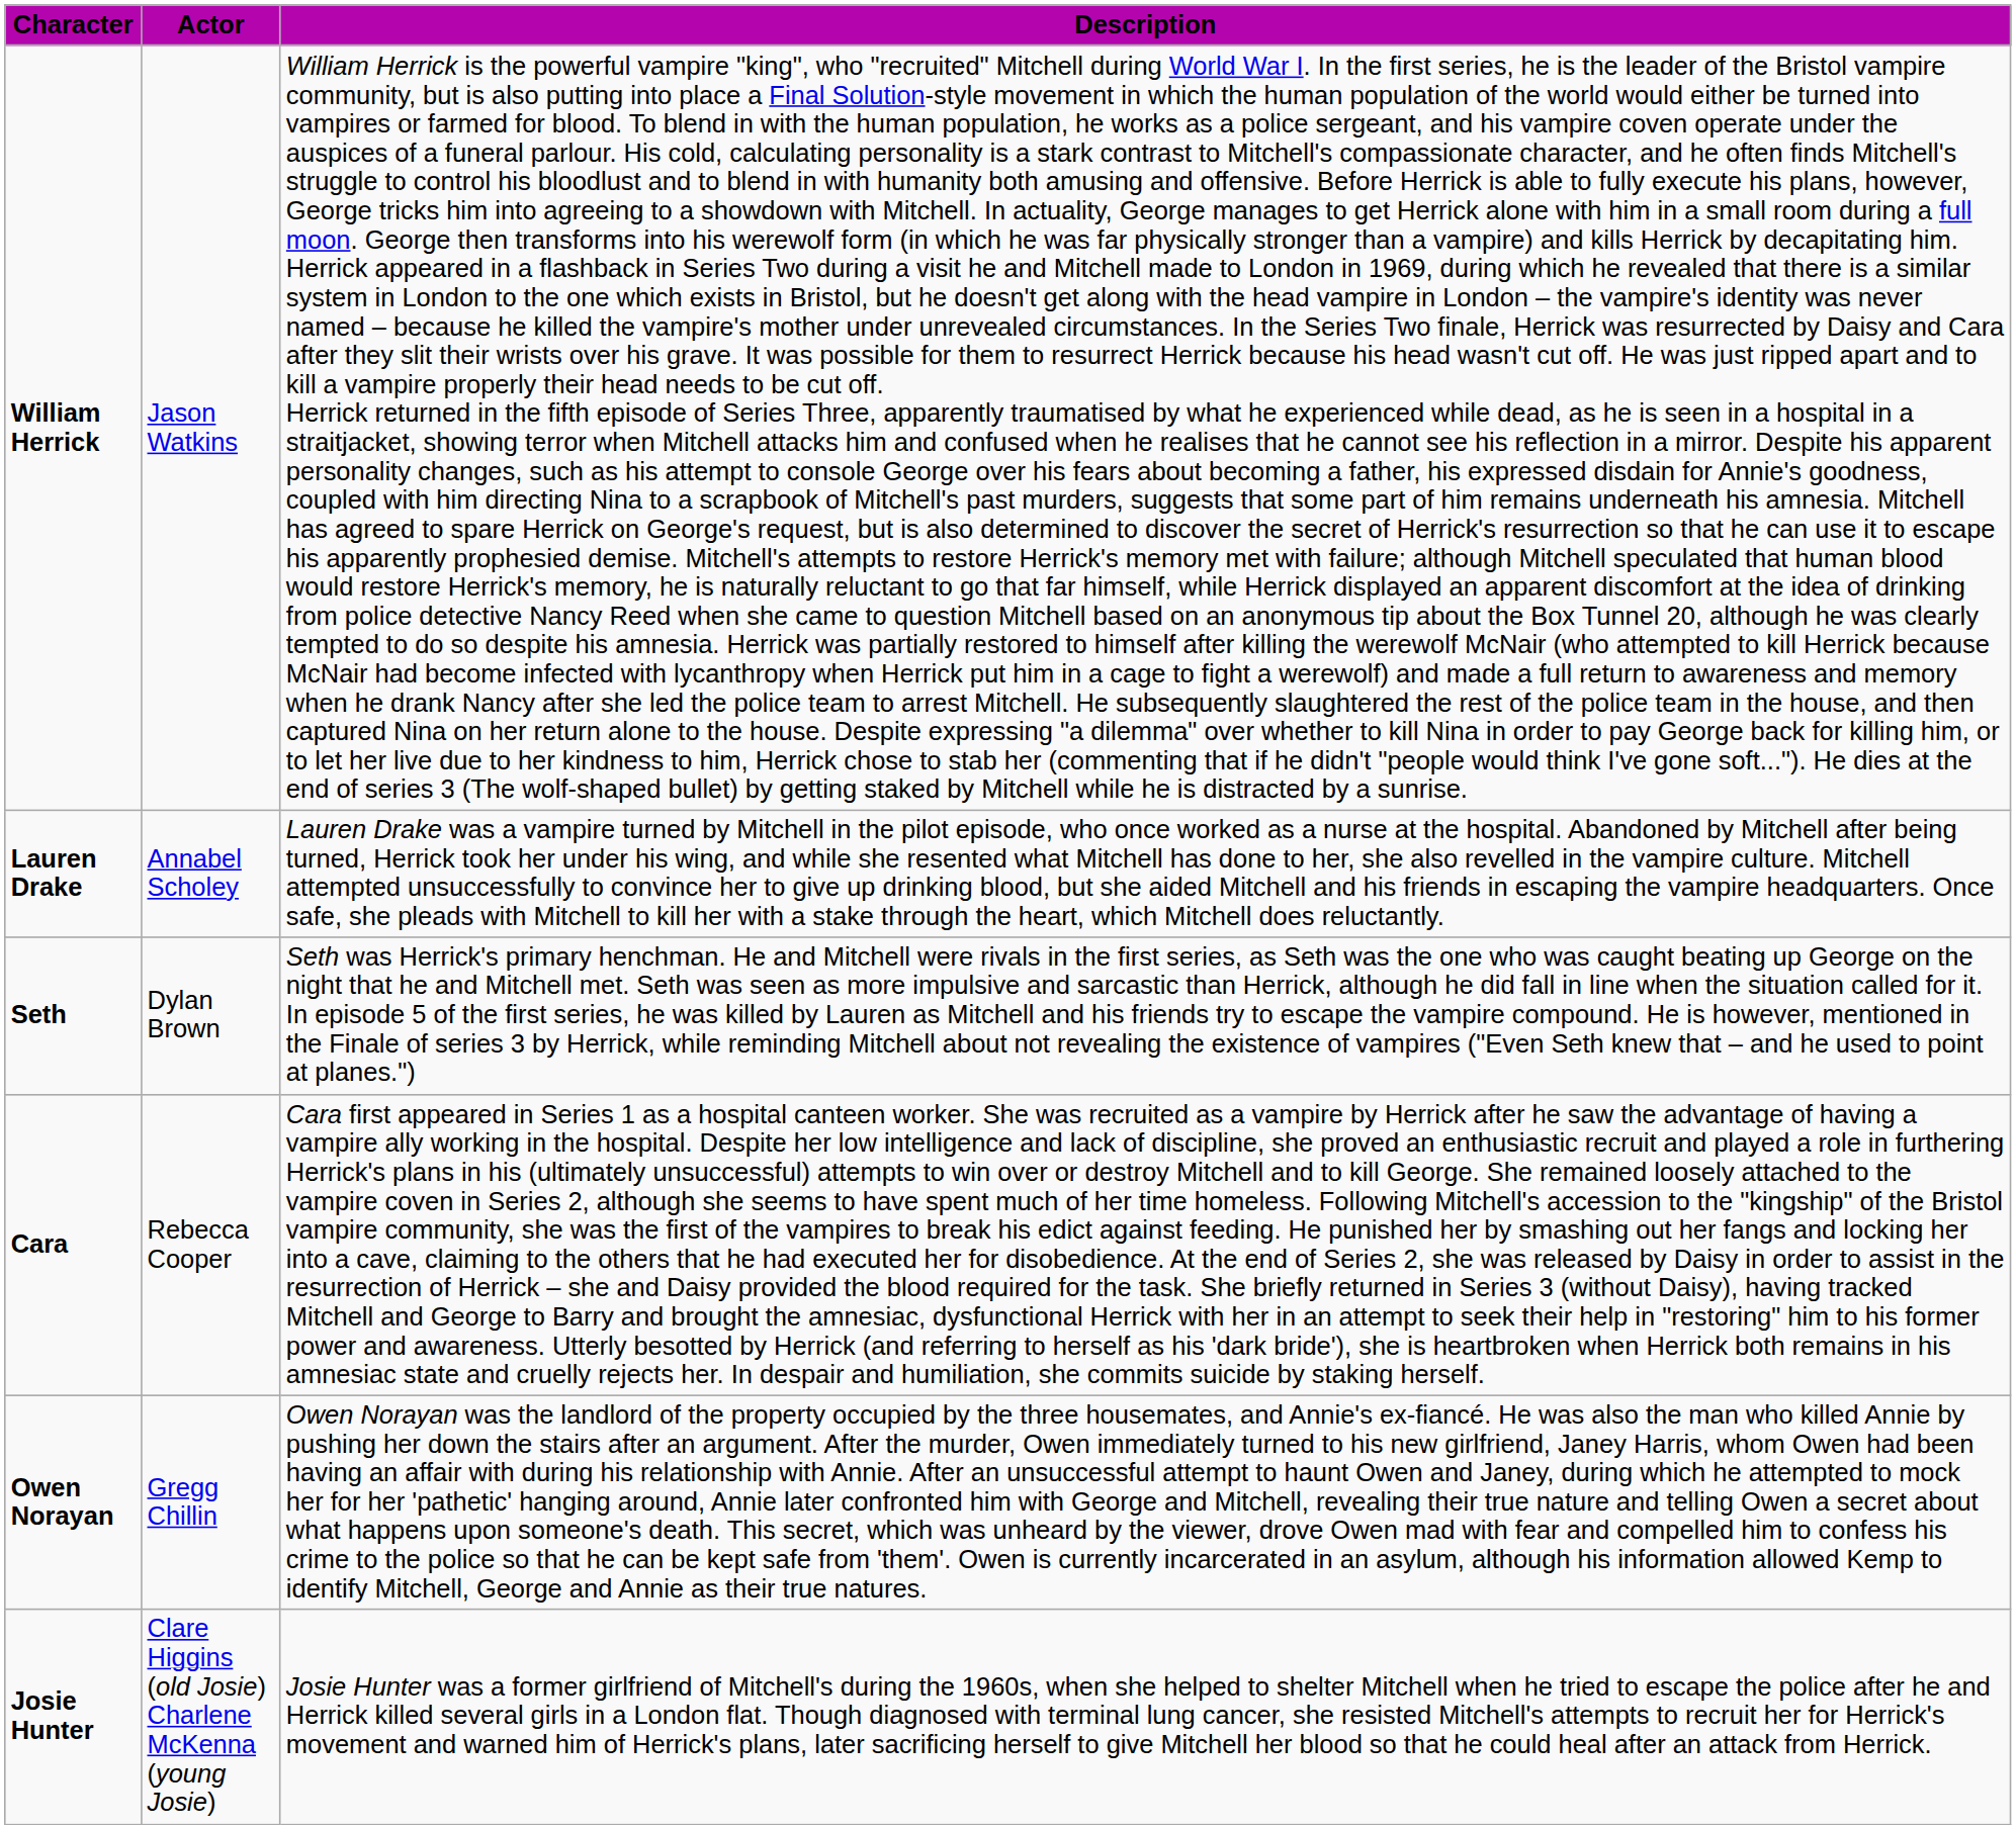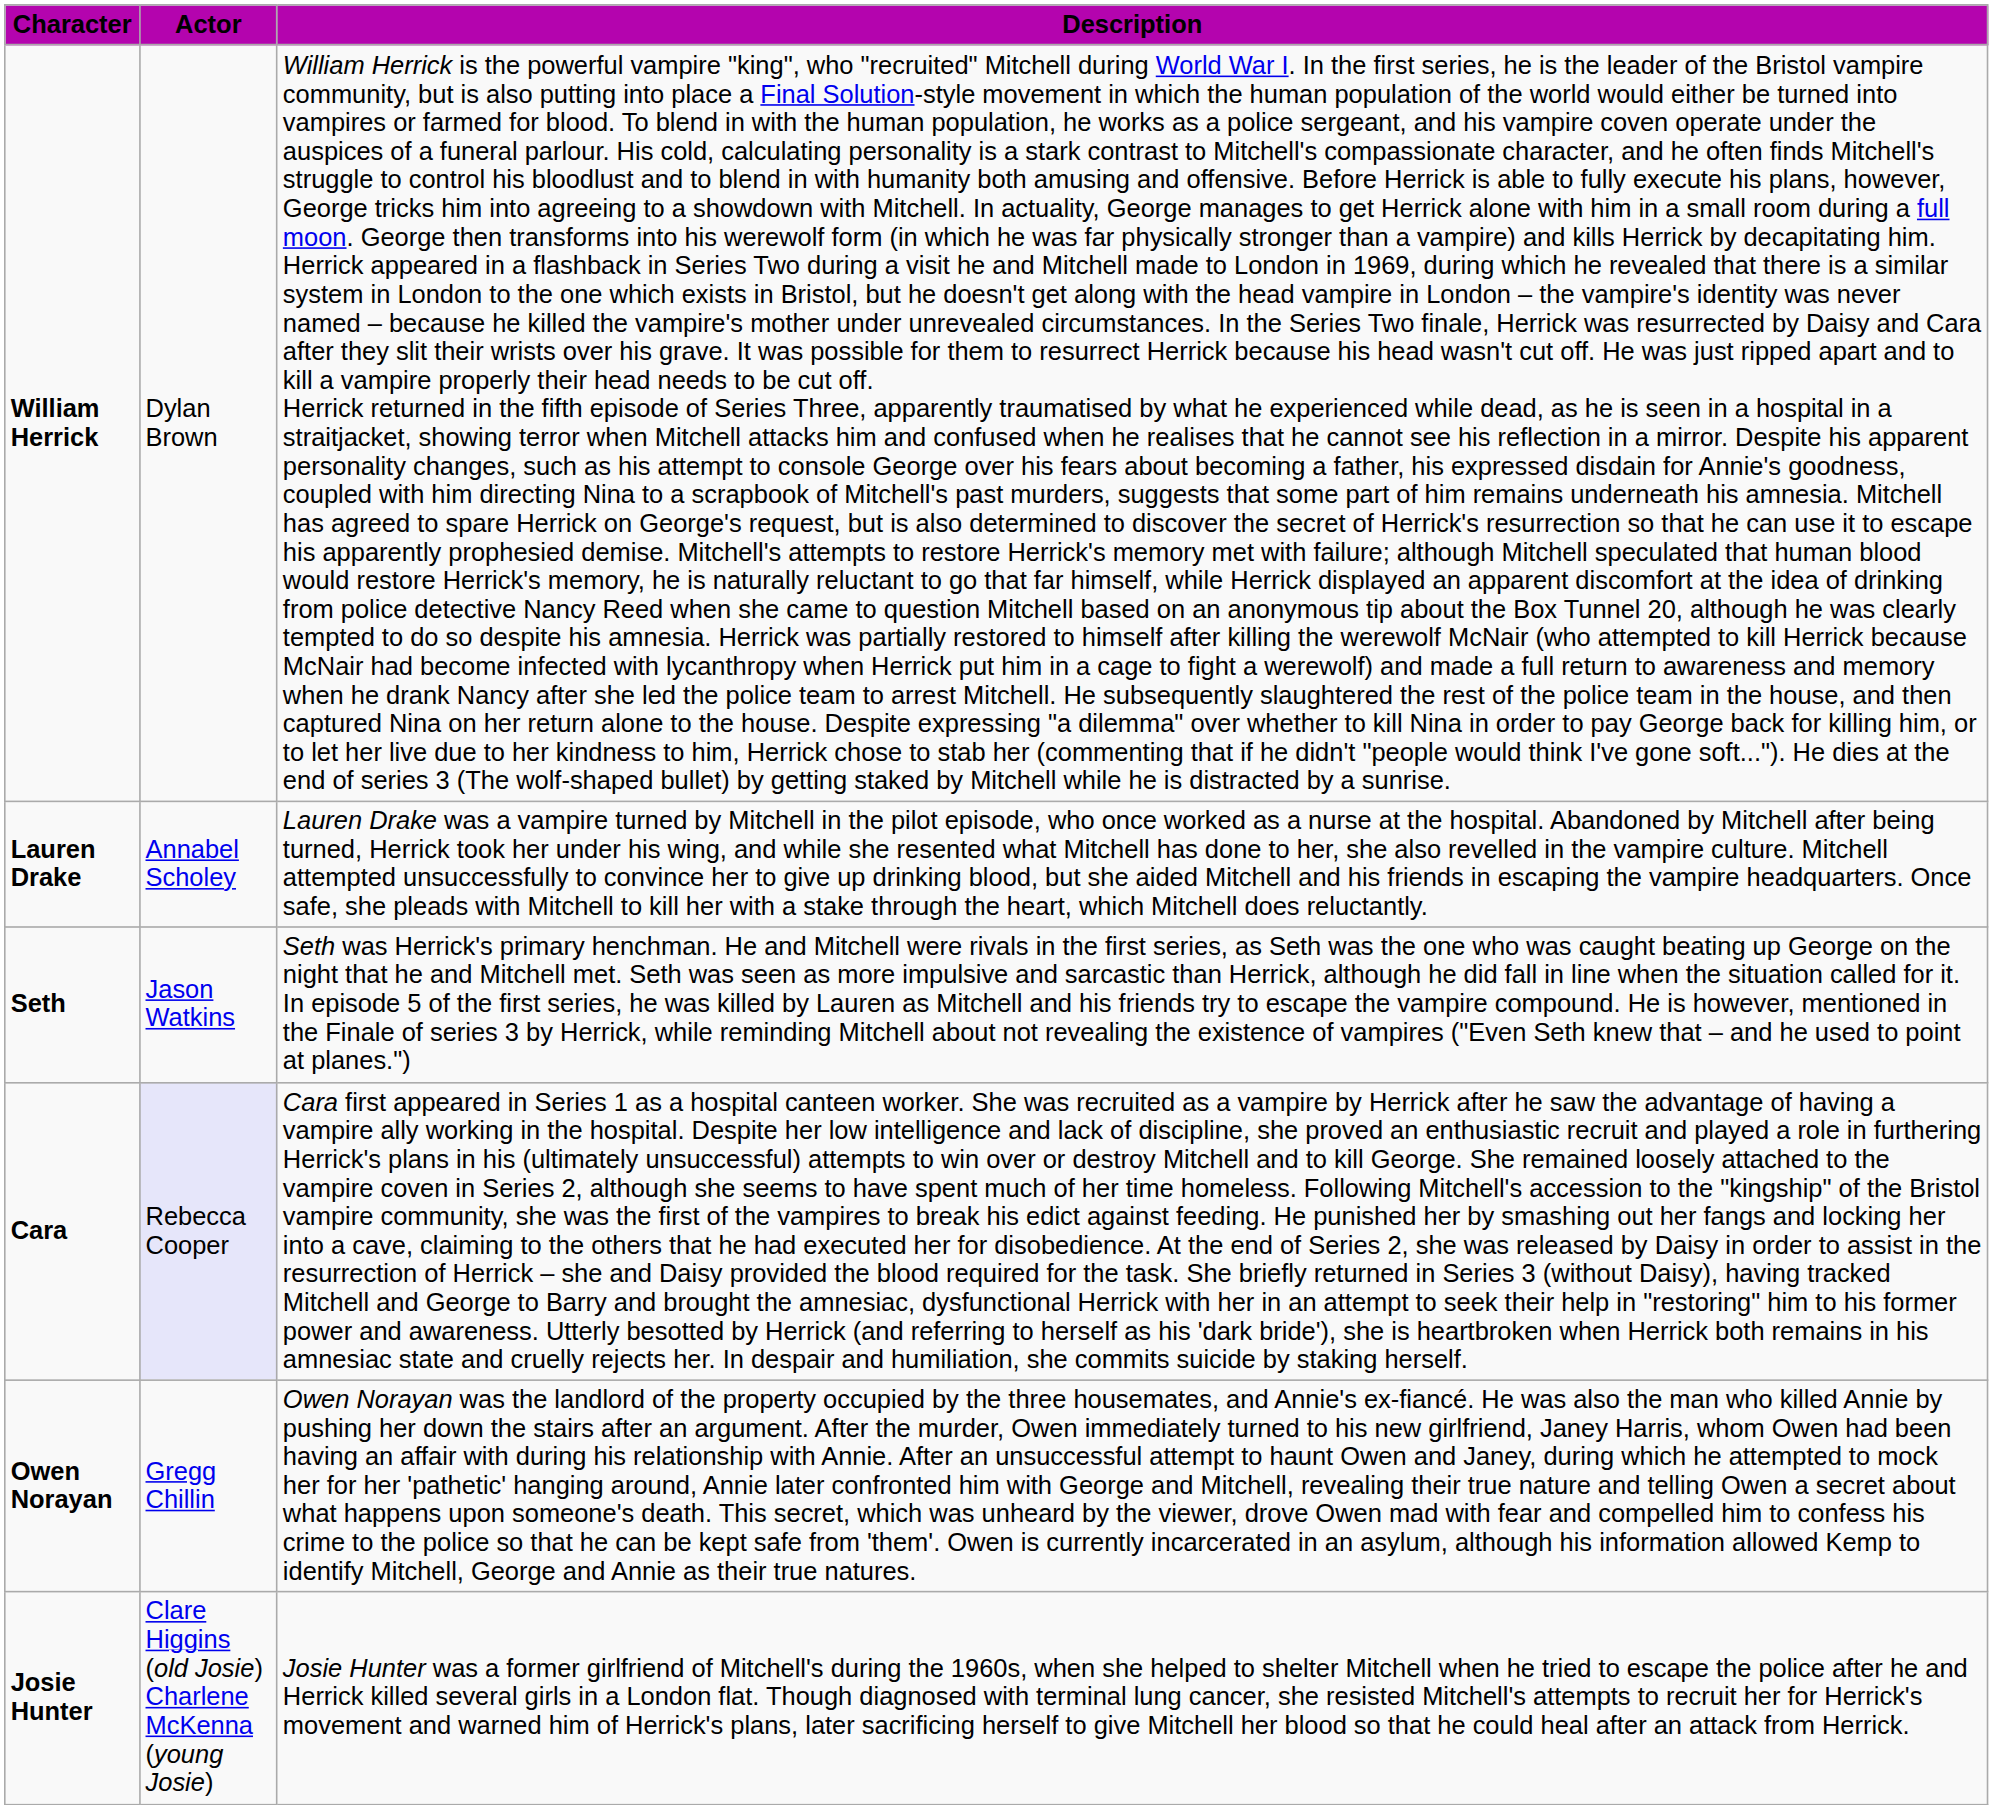William Herrick | Actor: Jason Watkins -> Dylan Brown
Seth | Actor: Dylan Brown -> Jason Watkins
Cara | Actor: no background -> lavender background
